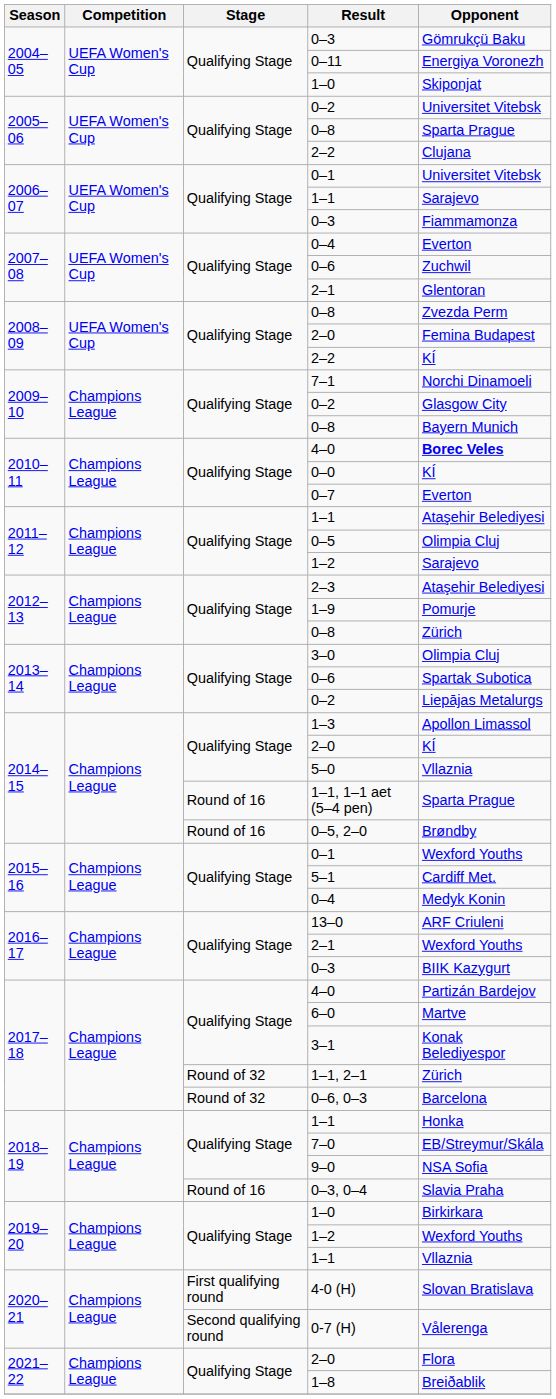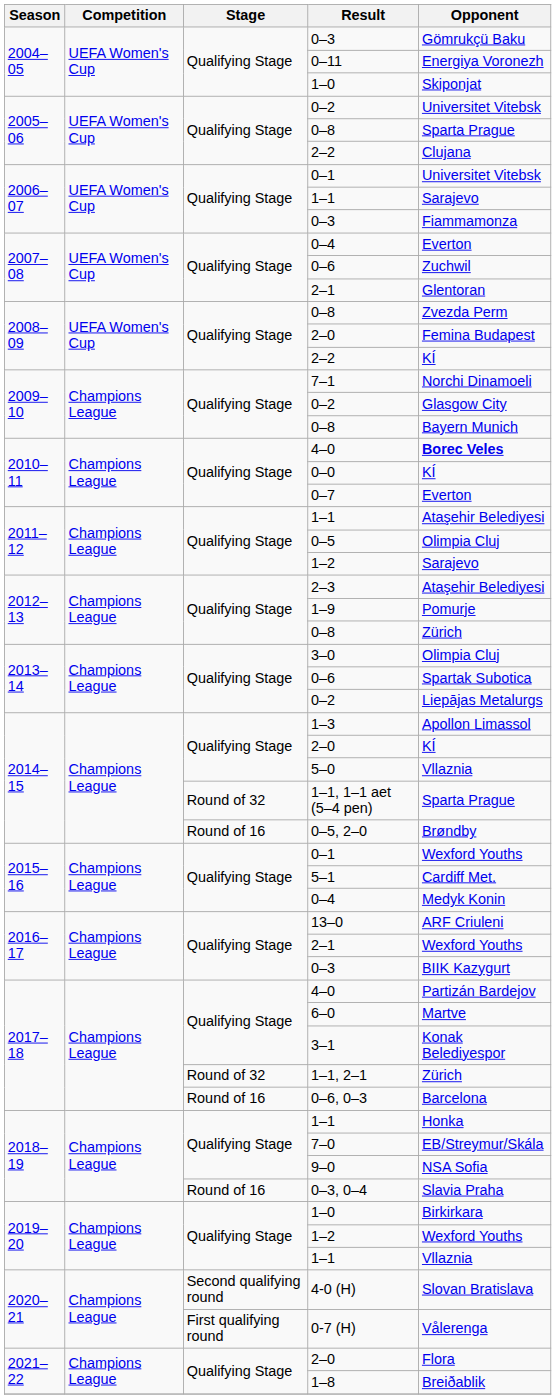1–1, 1–1 aet (5–4 pen) | Stage: Round of 16 -> Round of 32
0–6, 0–3 | Stage: Round of 32 -> Round of 16
4-0 (H) | Stage: First qualifying round -> Second qualifying round
0-7 (H) | Stage: Second qualifying round -> First qualifying round
